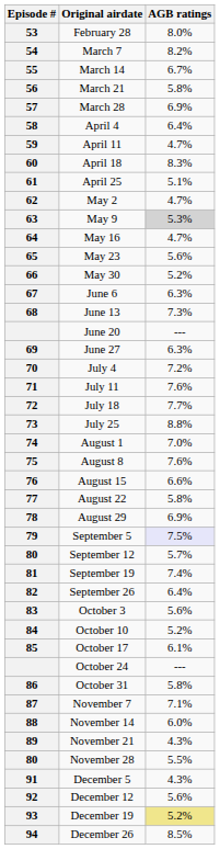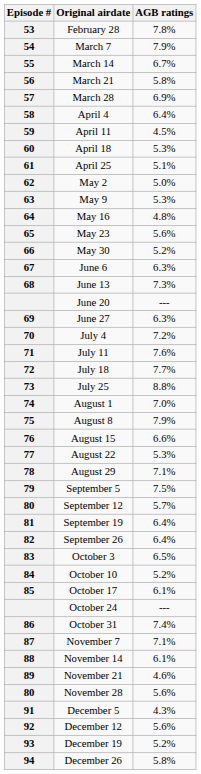February 28 | AGB ratings: 8.0% -> 7.8%
March 7 | AGB ratings: 8.2% -> 7.9%
April 11 | AGB ratings: 4.7% -> 4.5%
April 18 | AGB ratings: 8.3% -> 5.3%
May 2 | AGB ratings: 4.7% -> 5.0%
May 9 | AGB ratings: lightgrey background -> no background
May 16 | AGB ratings: 4.7% -> 4.8%
August 8 | AGB ratings: 7.6% -> 7.9%
August 22 | AGB ratings: 5.8% -> 5.3%
August 29 | AGB ratings: 6.9% -> 7.1%
September 5 | AGB ratings: lavender background -> no background
September 19 | AGB ratings: 7.4% -> 6.4%
October 3 | AGB ratings: 5.6% -> 6.5%
October 31 | AGB ratings: 5.8% -> 7.4%
November 14 | AGB ratings: 6.0% -> 6.1%
November 21 | AGB ratings: 4.3% -> 4.6%
November 28 | AGB ratings: 5.5% -> 5.6%
December 19 | AGB ratings: khaki background -> no background
December 26 | AGB ratings: 8.5% -> 5.8%
